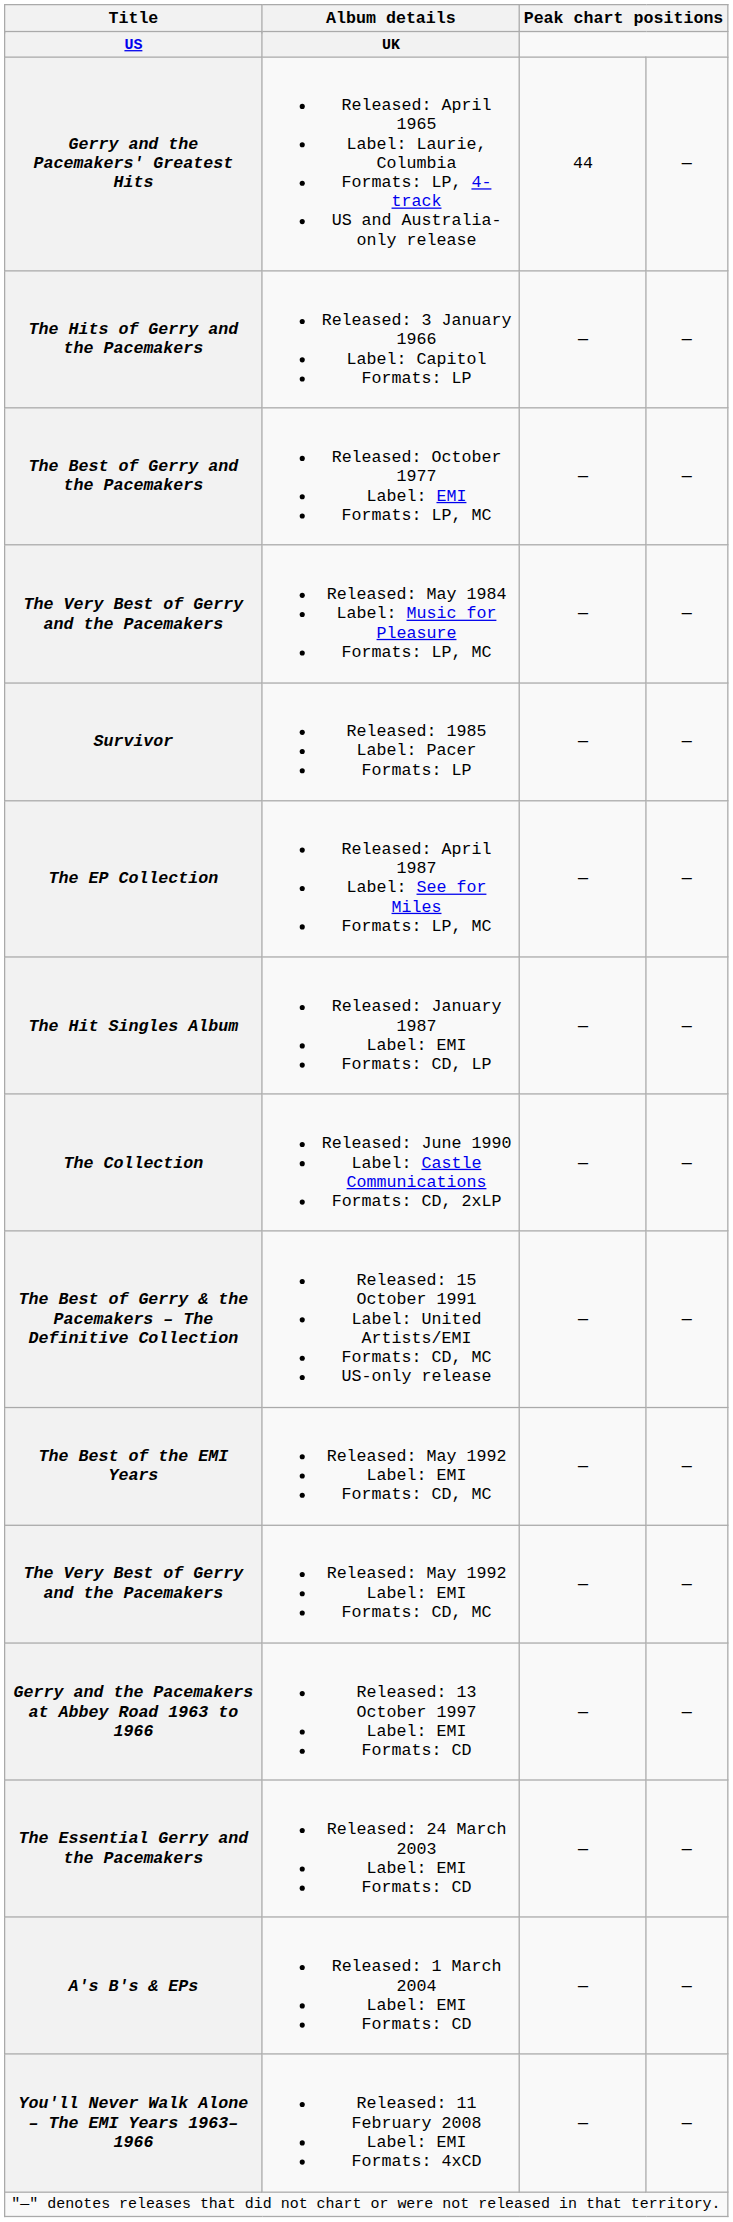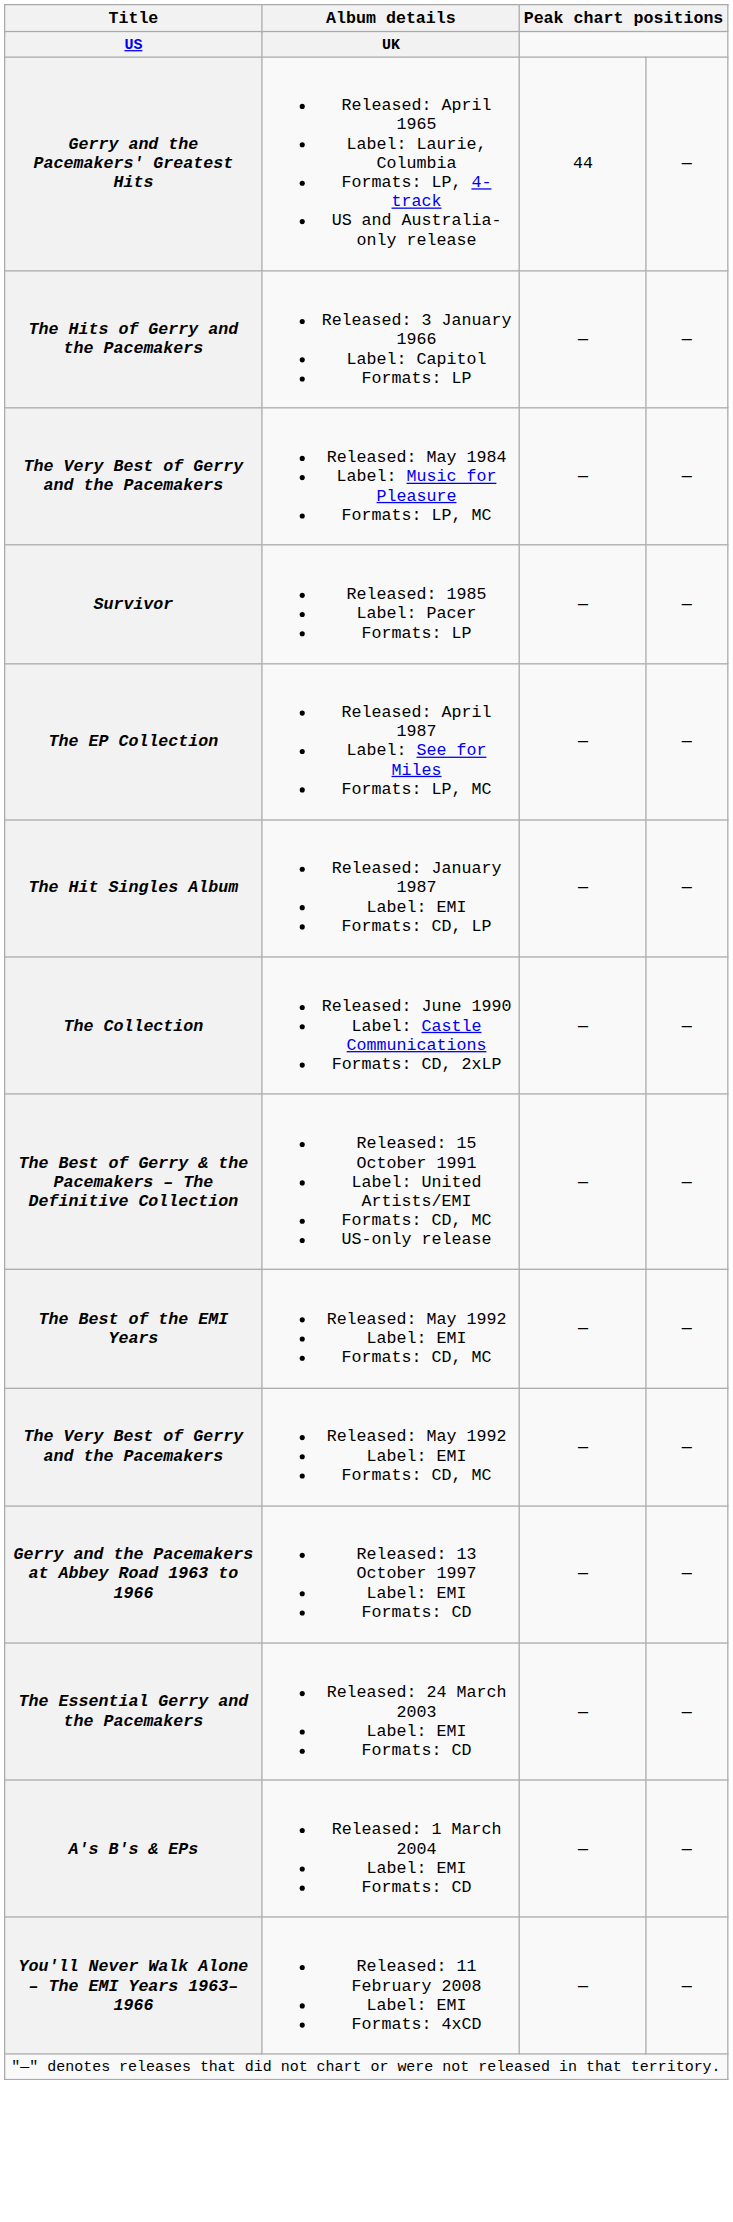- row: The Best of Gerry and the Pacemakers | Released: October 1977 Label: EMI Formats: LP, MC | — | —
